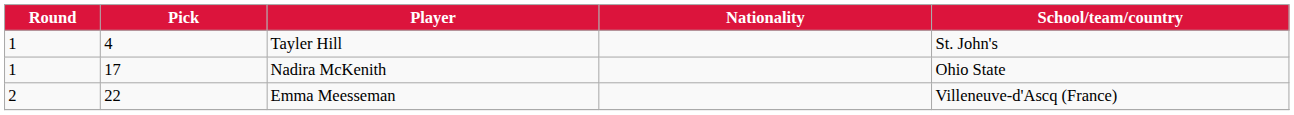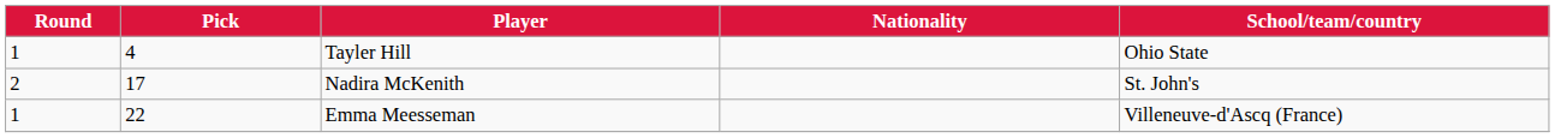Tayler Hill | School/team/country: St. John's -> Ohio State
Nadira McKenith | Round: 1 -> 2
Nadira McKenith | School/team/country: Ohio State -> St. John's
Emma Meesseman | Round: 2 -> 1
